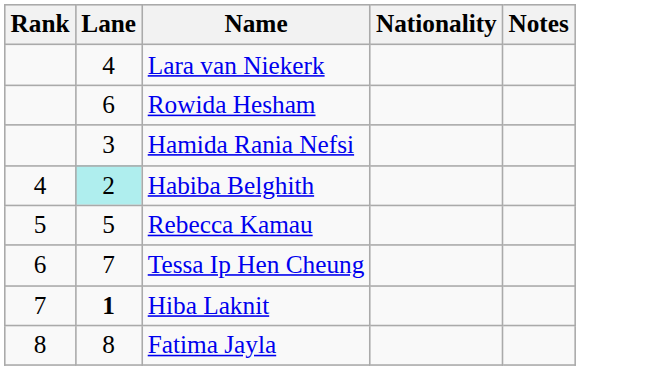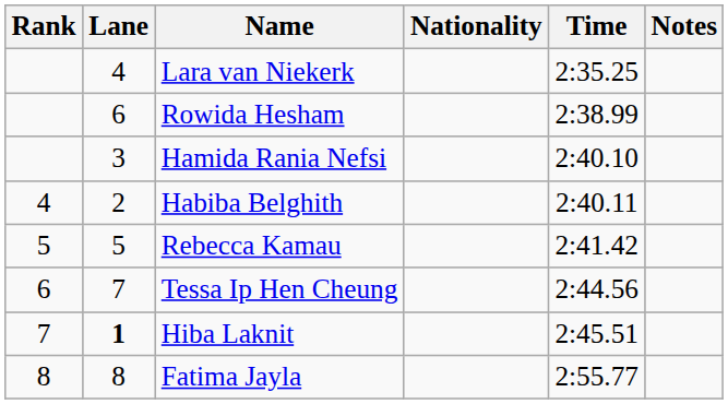+ column: Time | 2:35.25 | 2:38.99 | 2:40.10 | 2:40.11 | 2:41.42 | 2:44.56 | 2:45.51 | 2:55.77
Habiba Belghith | Lane: paleturquoise background -> no background
